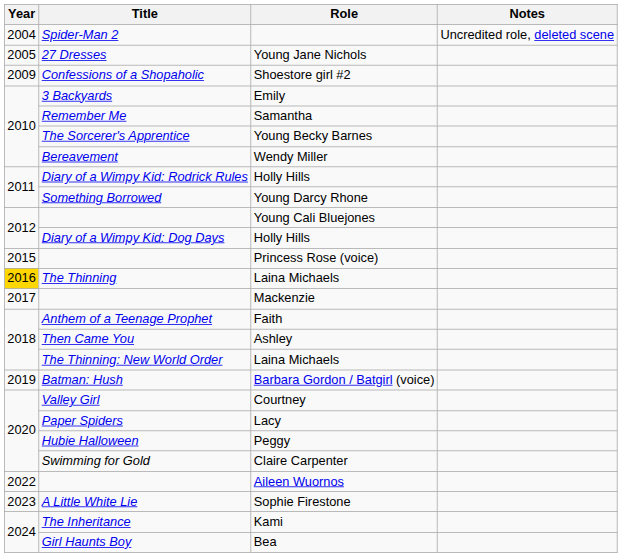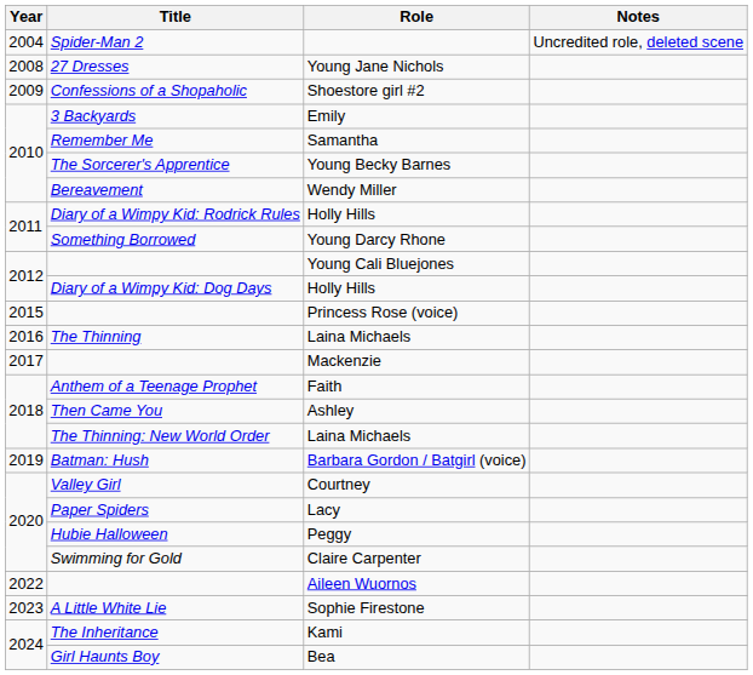Young Jane Nichols | Year: 2005 -> 2008
The Thinning / Laina Michaels | Year: gold background -> no background
